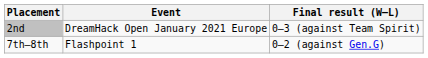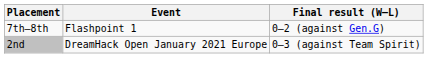rows swapped: 7th–8th <-> 2nd
